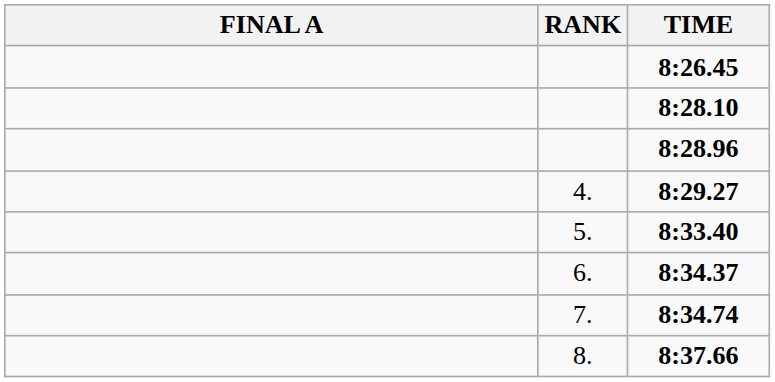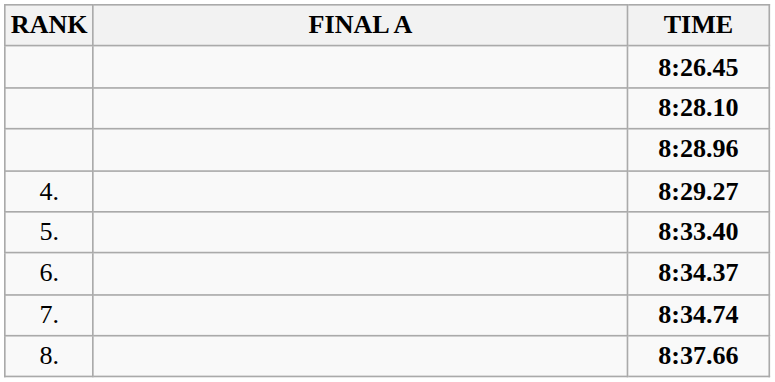columns swapped: RANK <-> FINAL A
